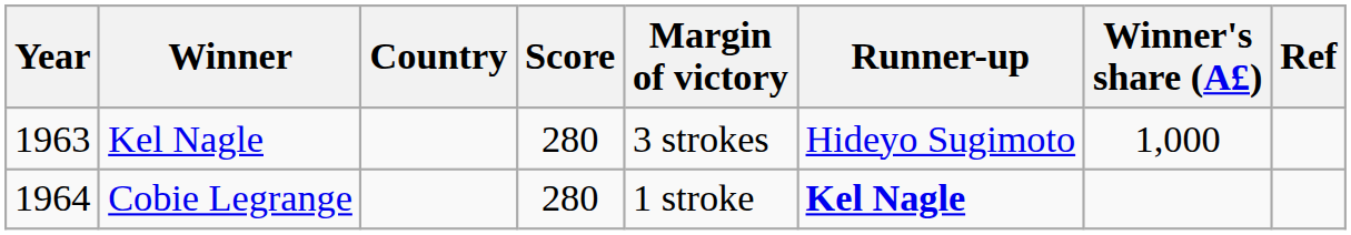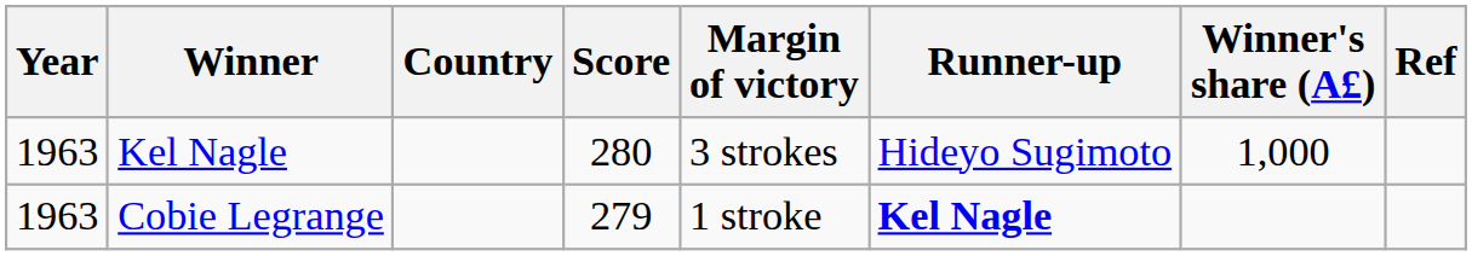Cobie Legrange | Year: 1964 -> 1963
Cobie Legrange | Score: 280 -> 279
